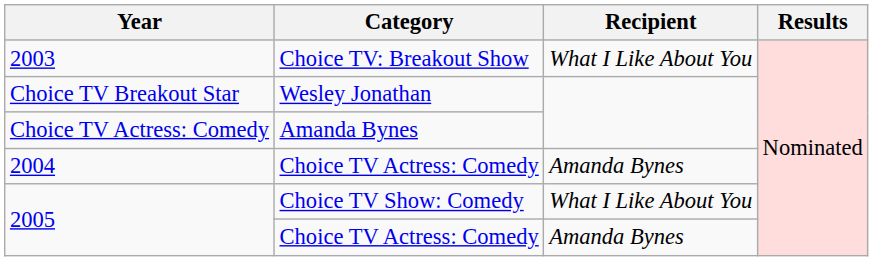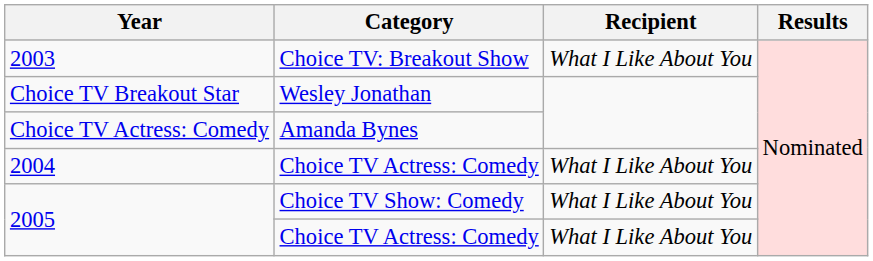2004 | Recipient: Amanda Bynes -> What I Like About You
2005 / Choice TV Actress: Comedy | Recipient: Amanda Bynes -> What I Like About You
